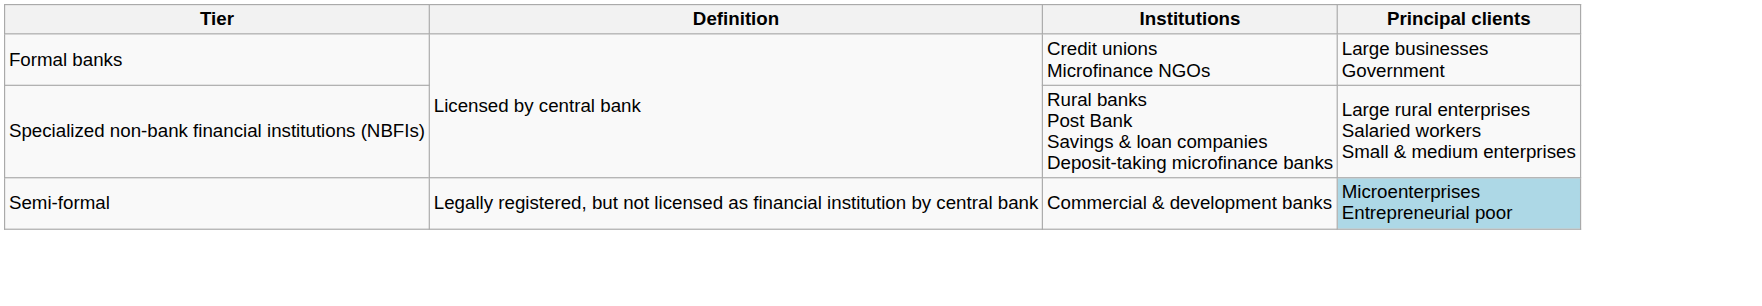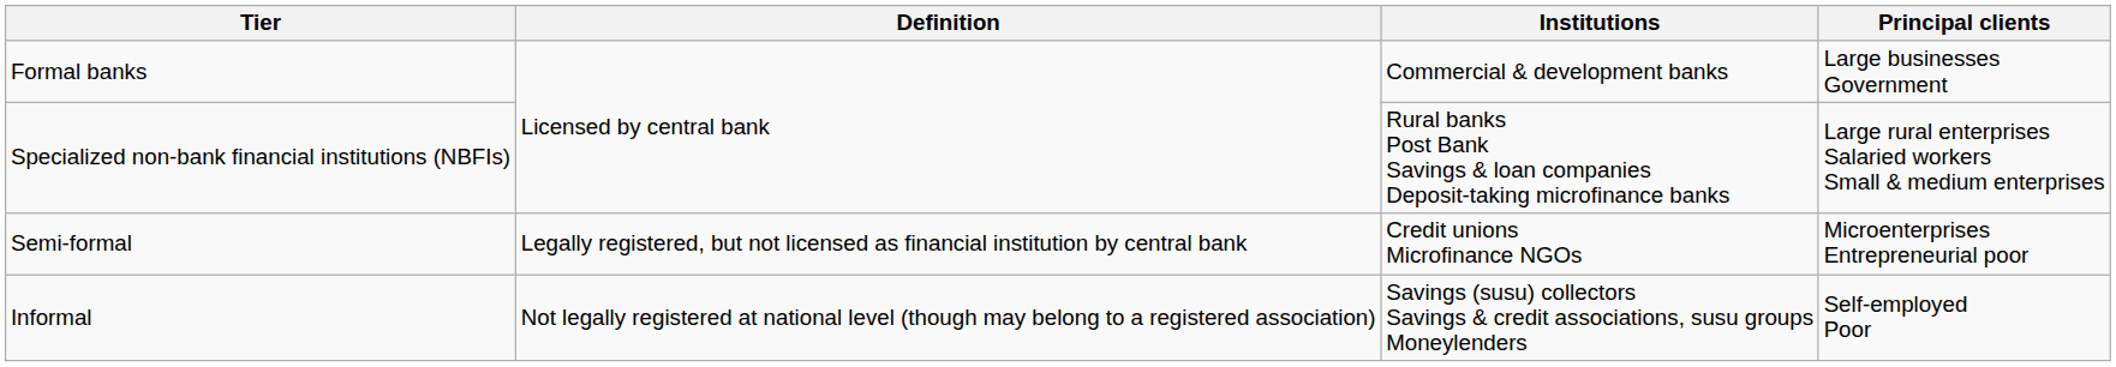Formal banks | Institutions: Credit unions Microfinance NGOs -> Commercial & development banks
Semi-formal | Institutions: Commercial & development banks -> Credit unions Microfinance NGOs
Semi-formal | Principal clients: lightblue background -> no background
+ row: Informal | Not legally registered at national level (though may belong to a registered association) | Savings (susu) collectors Savings & credit associations, susu groups Moneylenders | Self-employed Poor
